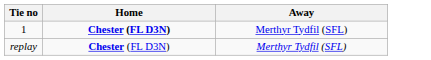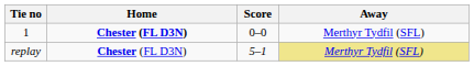+ column: Score | 0–0 | 5–1
replay | Away: no background -> khaki background
